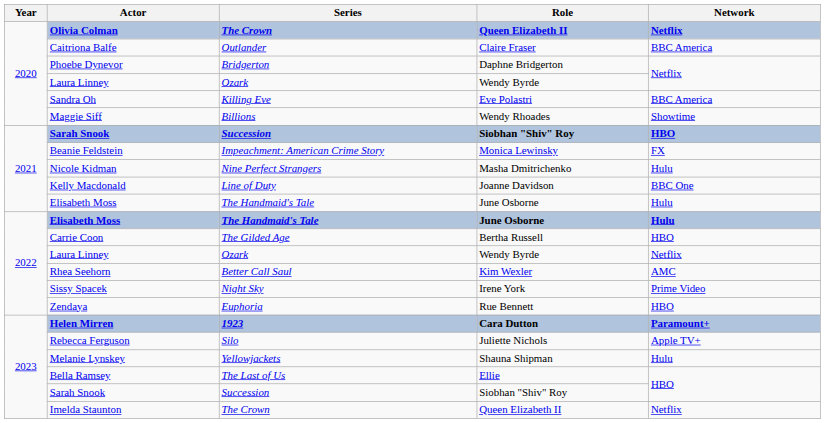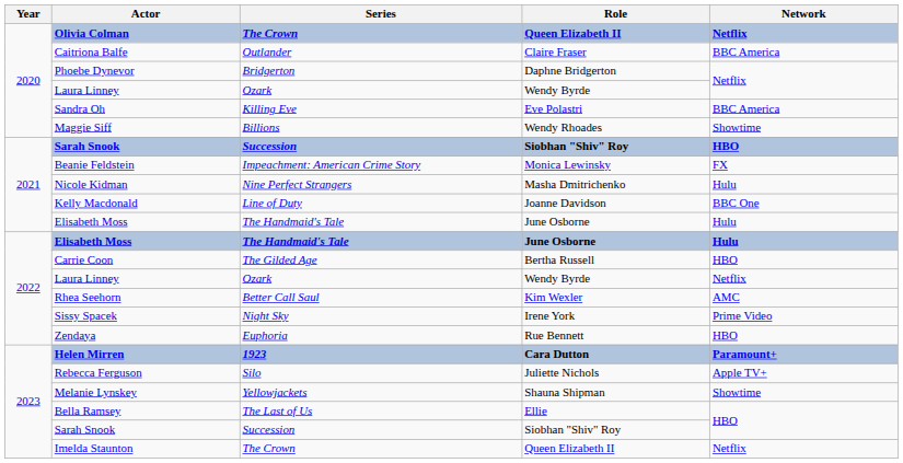Melanie Lynskey | Network: Hulu -> Showtime
